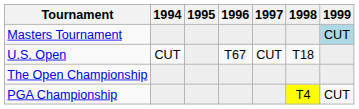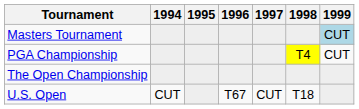rows swapped: U.S. Open <-> PGA Championship
